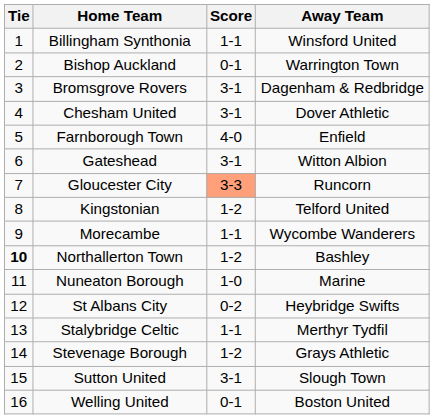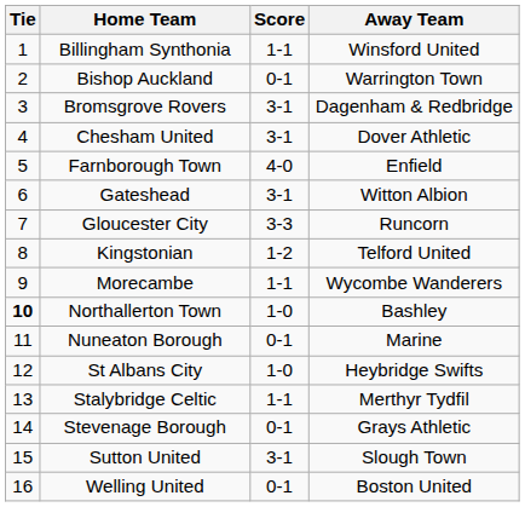Gloucester City | Score: lightsalmon background -> no background
Northallerton Town | Score: 1-2 -> 1-0
Nuneaton Borough | Score: 1-0 -> 0-1
St Albans City | Score: 0-2 -> 1-0
Stevenage Borough | Score: 1-2 -> 0-1
